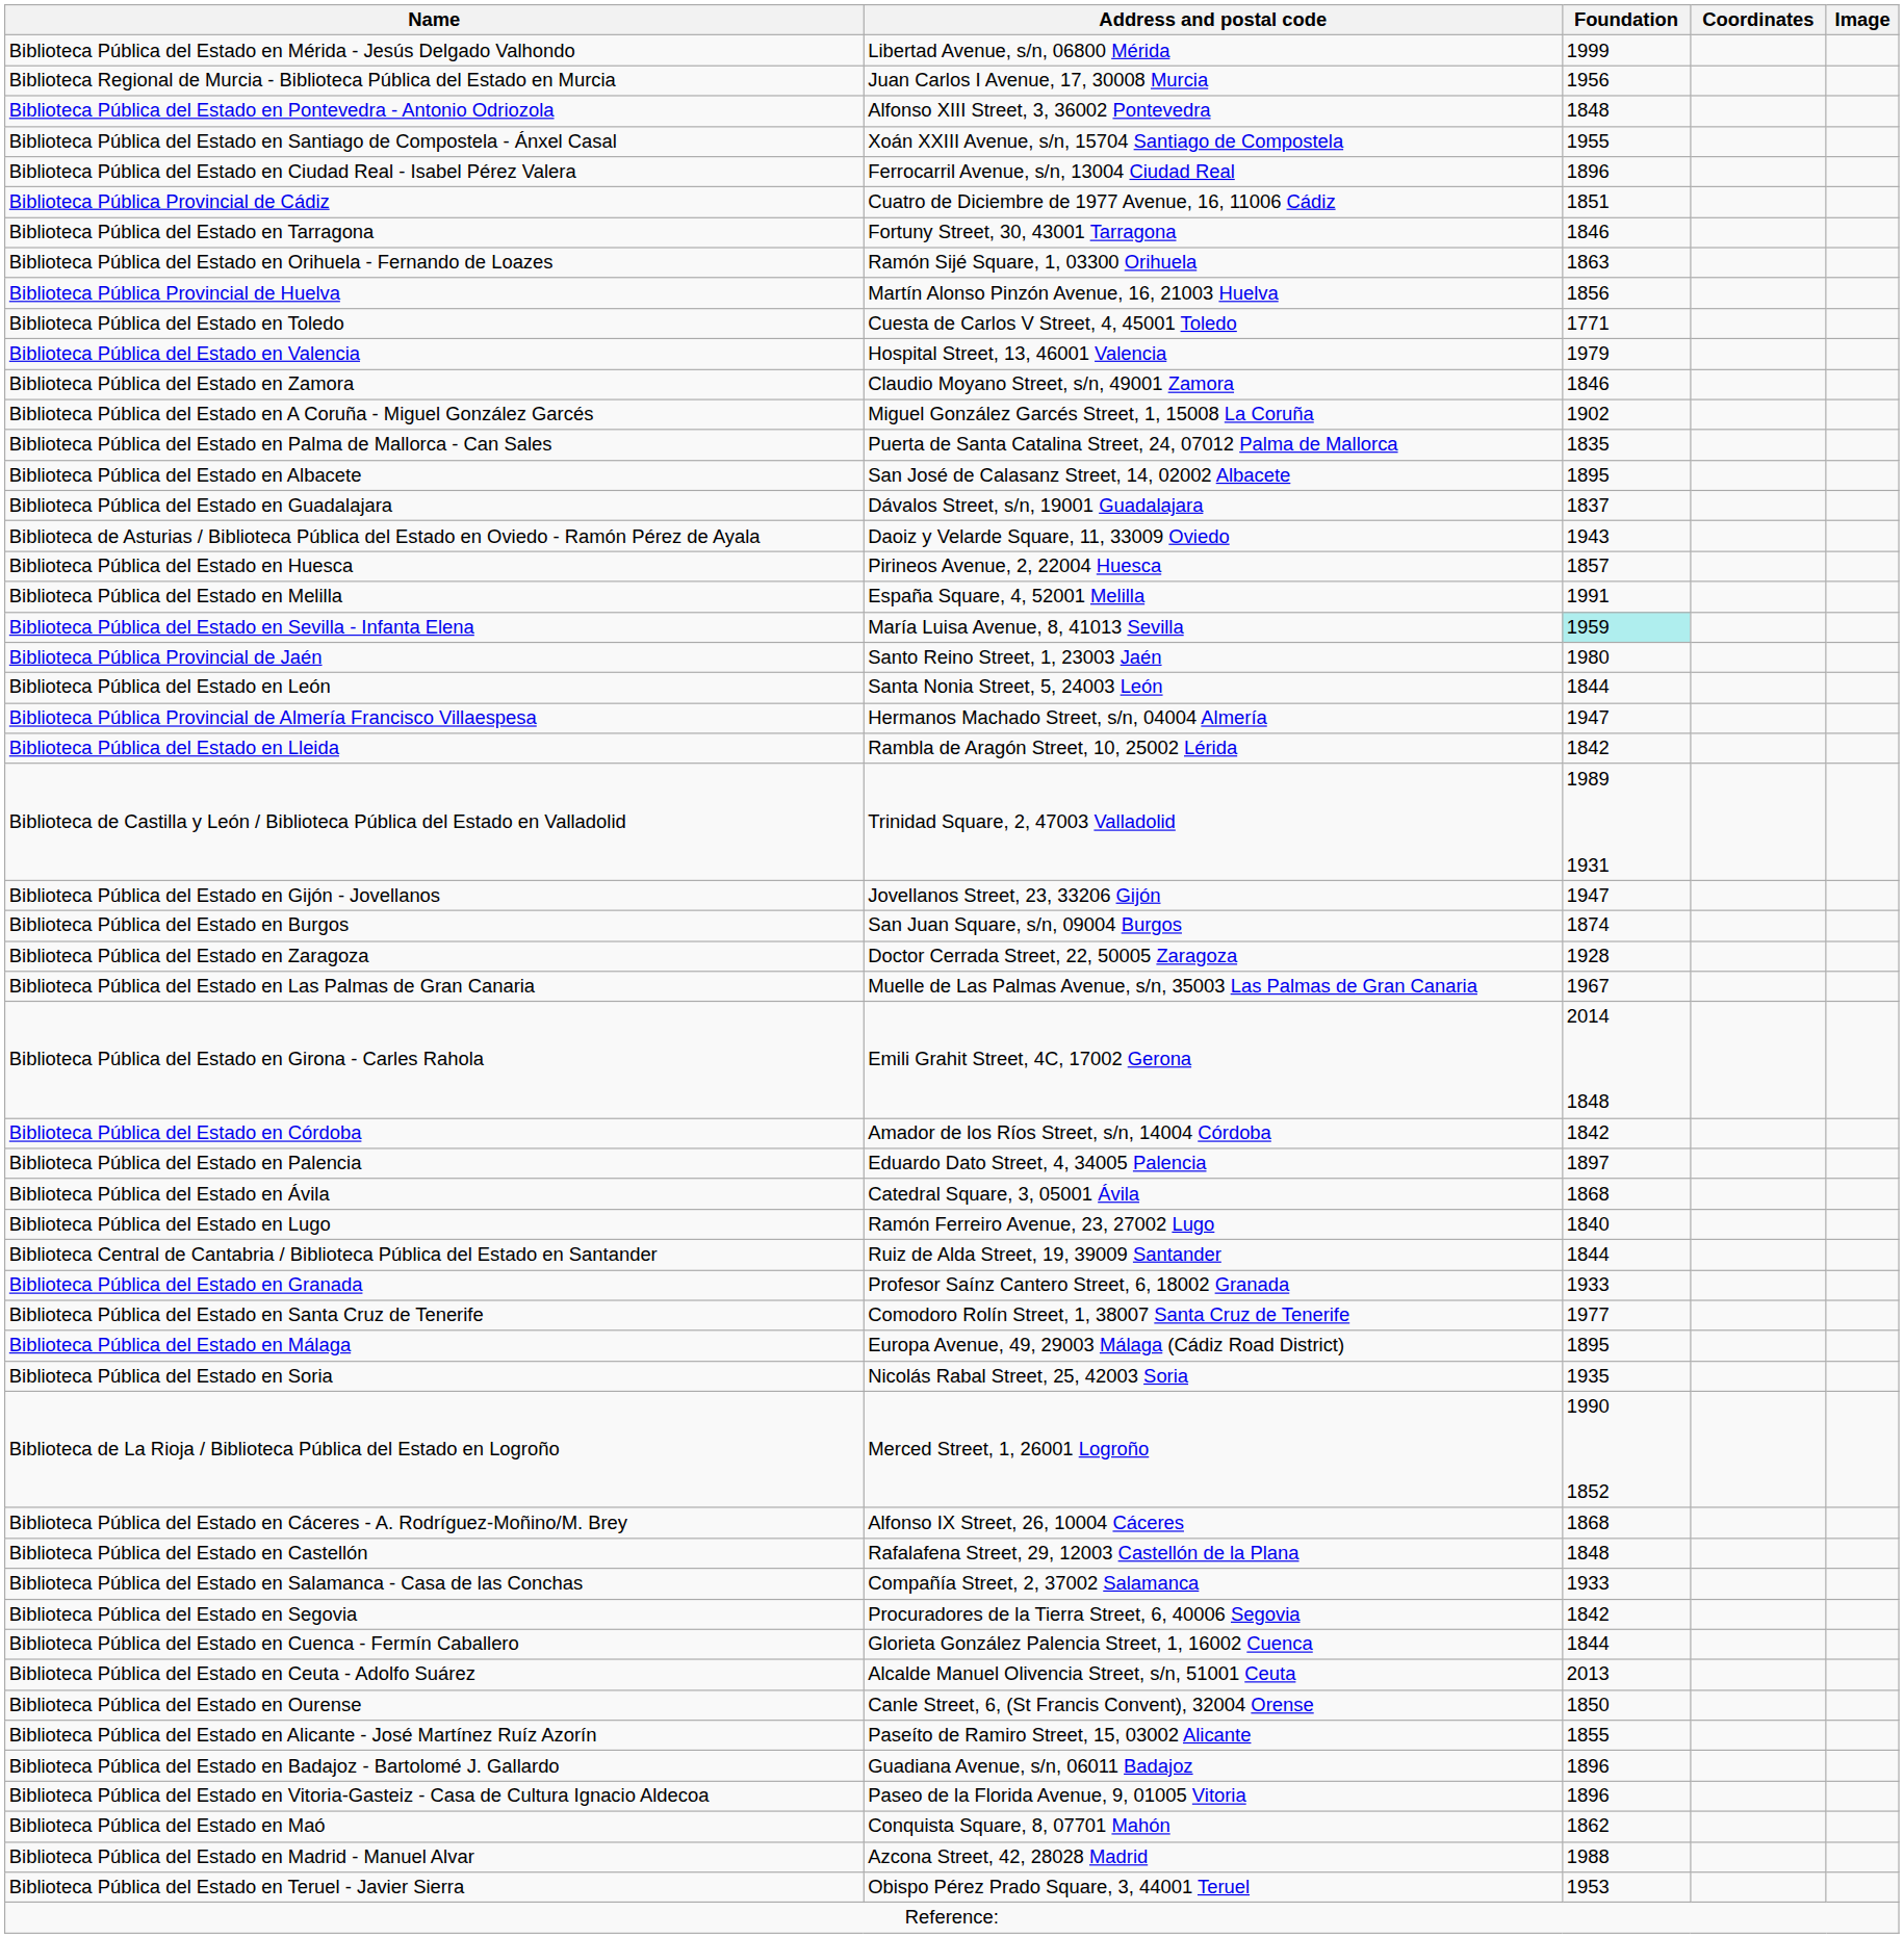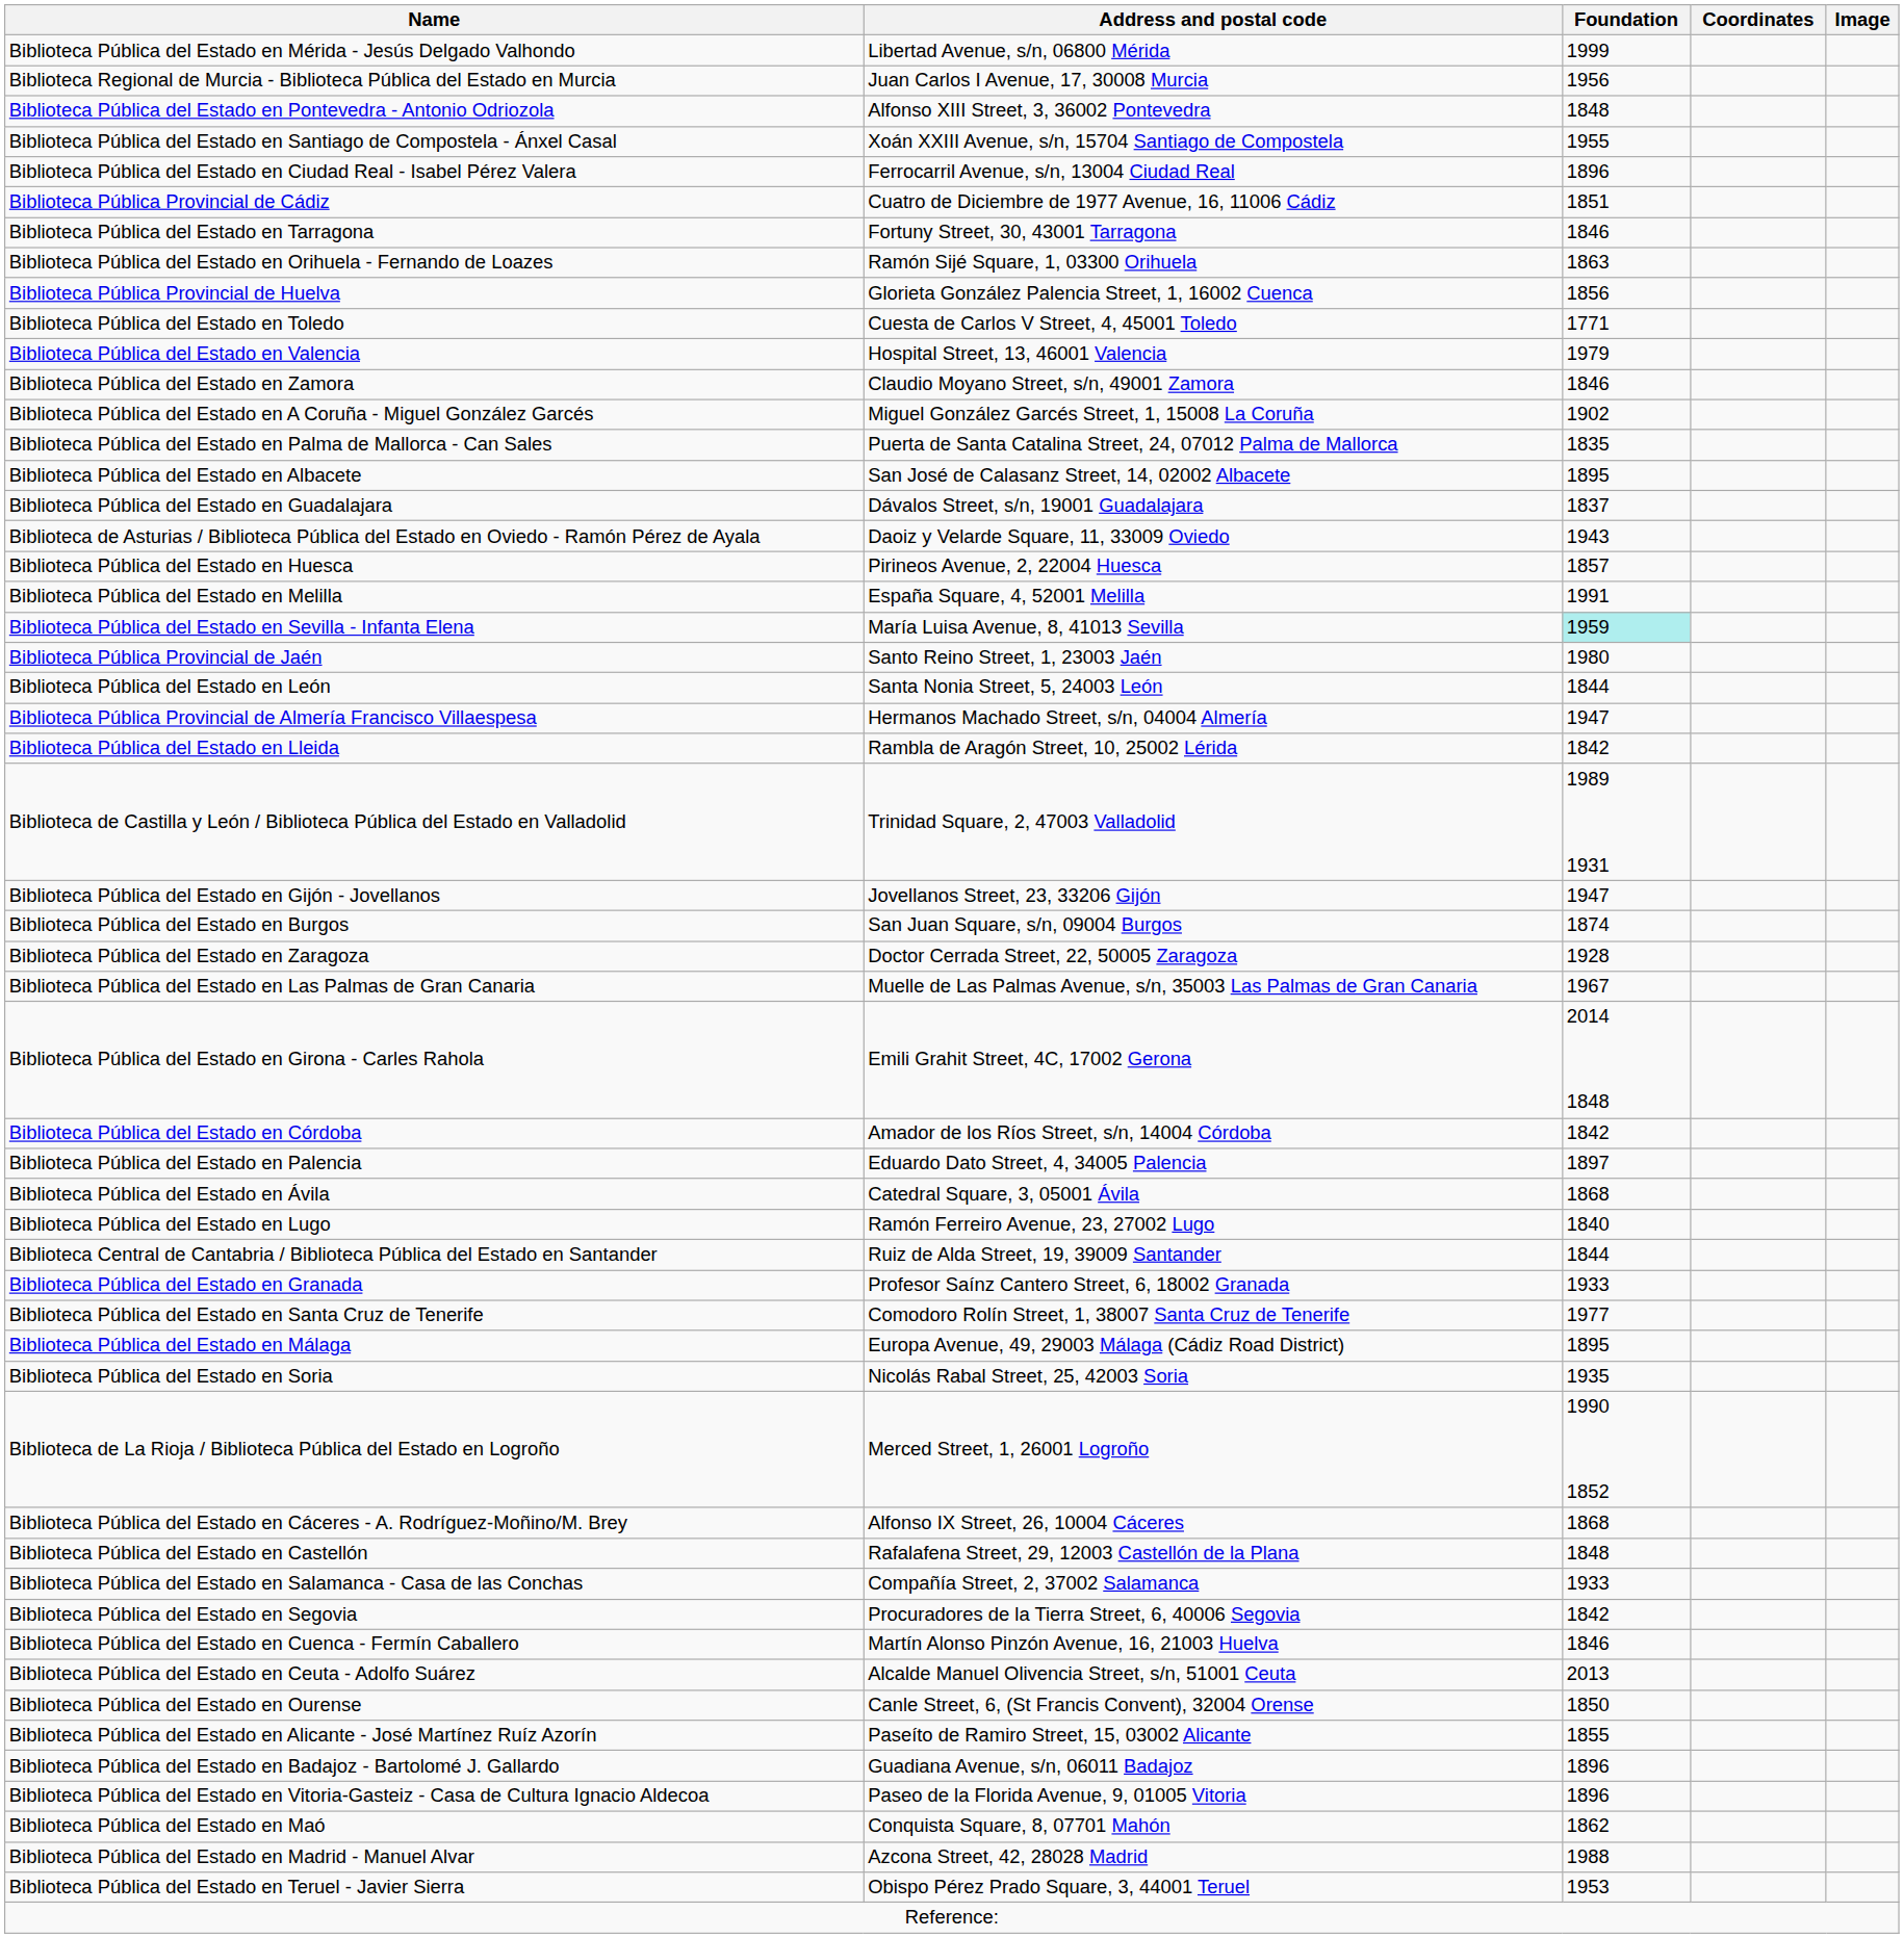Biblioteca Pública Provincial de Huelva | Address and postal code: Martín Alonso Pinzón Avenue, 16, 21003 Huelva -> Glorieta González Palencia Street, 1, 16002 Cuenca
Biblioteca Pública del Estado en Cuenca - Fermín Caballero | Address and postal code: Glorieta González Palencia Street, 1, 16002 Cuenca -> Martín Alonso Pinzón Avenue, 16, 21003 Huelva
Biblioteca Pública del Estado en Cuenca - Fermín Caballero | Foundation: 1844 -> 1846
